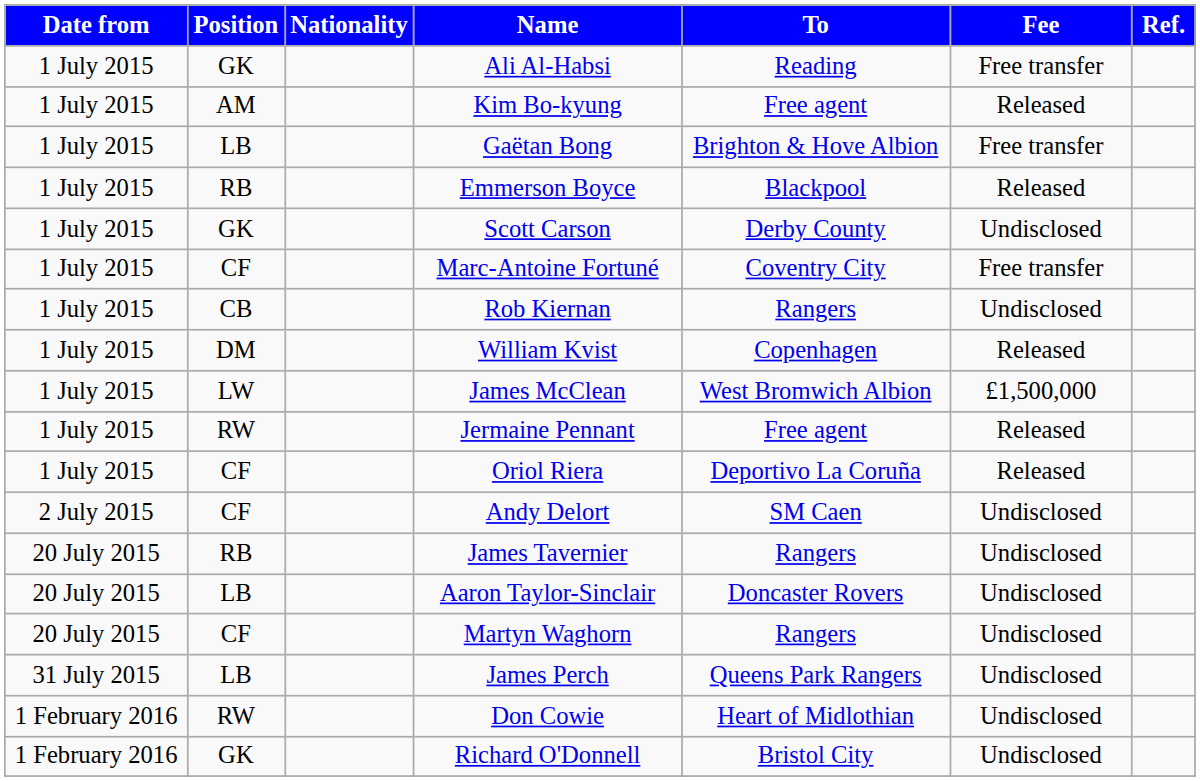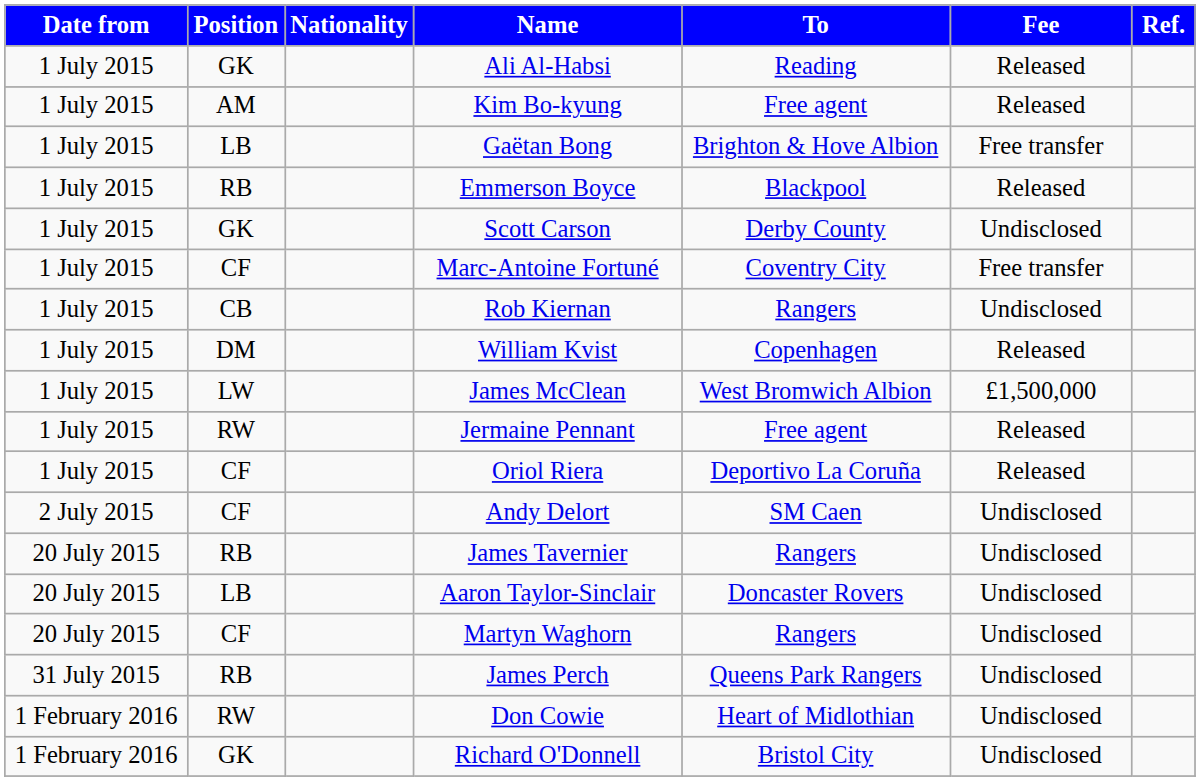Ali Al-Habsi | Fee: Free transfer -> Released
James Perch | Position: LB -> RB
